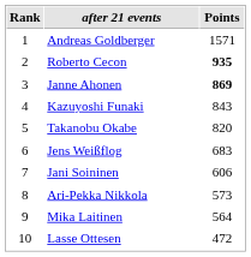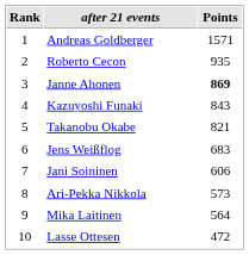Roberto Cecon | Points: bold -> normal
Takanobu Okabe | Points: 820 -> 821
